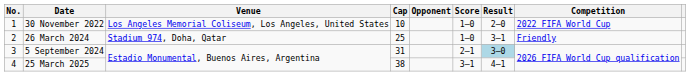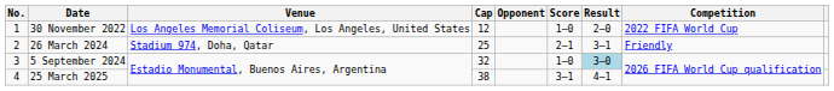30 November 2022 | Cap: 10 -> 12
26 March 2024 | Score: 1–0 -> 2–1
5 September 2024 | Cap: 31 -> 32
5 September 2024 | Score: 2–1 -> 1–0
